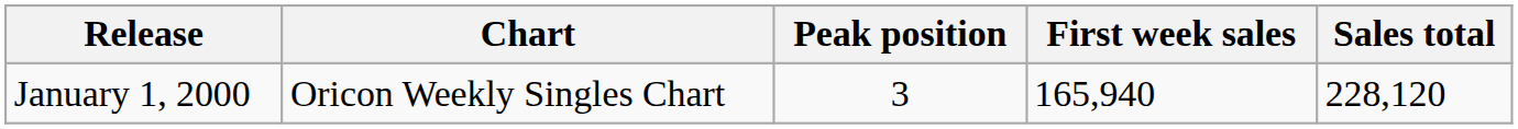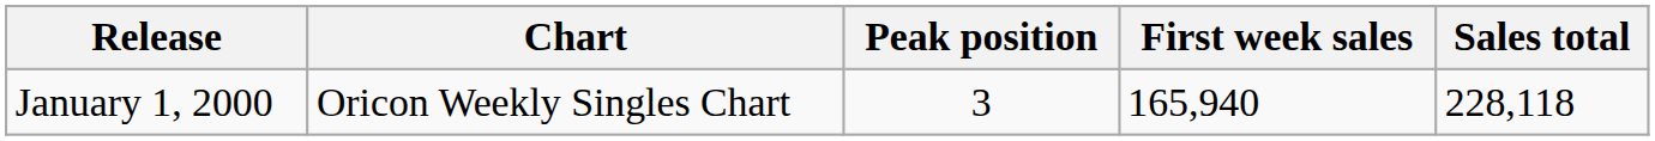January 1, 2000 | Sales total: 228,120 -> 228,118
